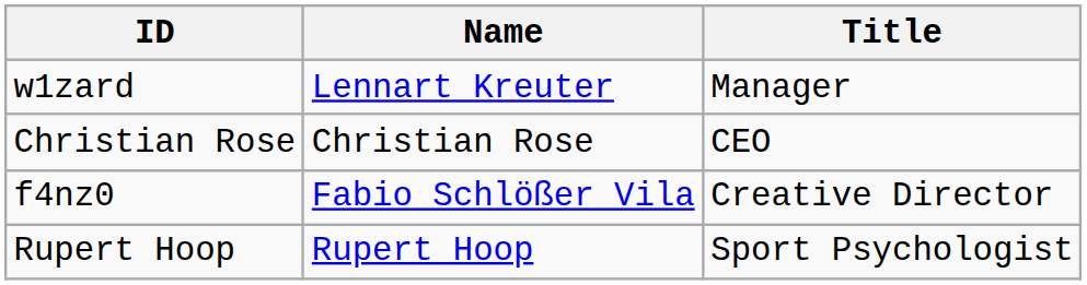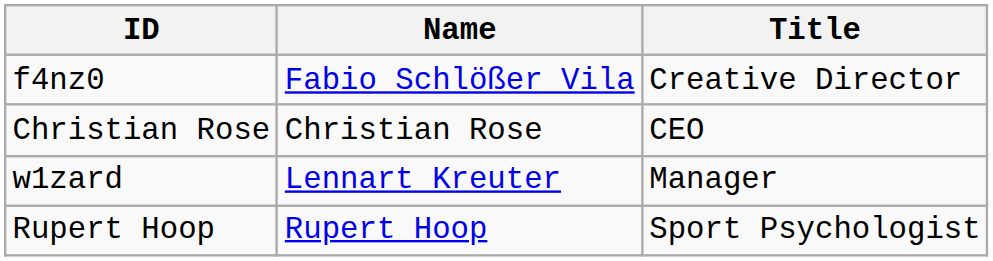rows swapped: w1zard <-> f4nz0
